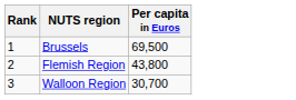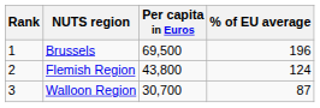+ column: % of EU average | 196 | 124 | 87
